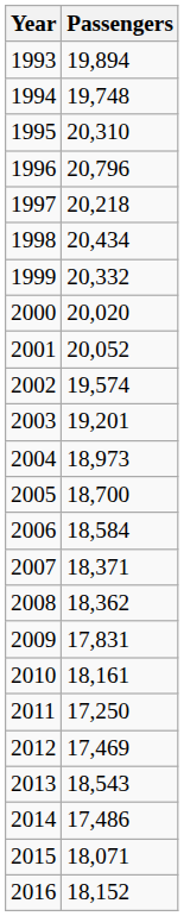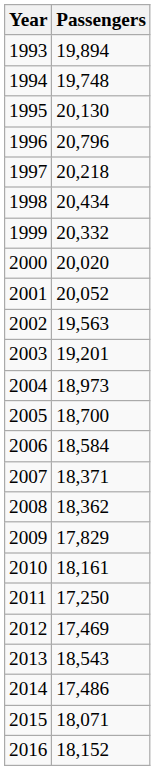1995 | Passengers: 20,310 -> 20,130
2002 | Passengers: 19,574 -> 19,563
2009 | Passengers: 17,831 -> 17,829
